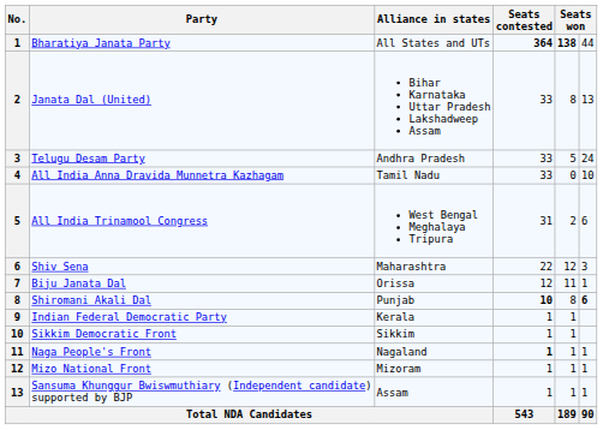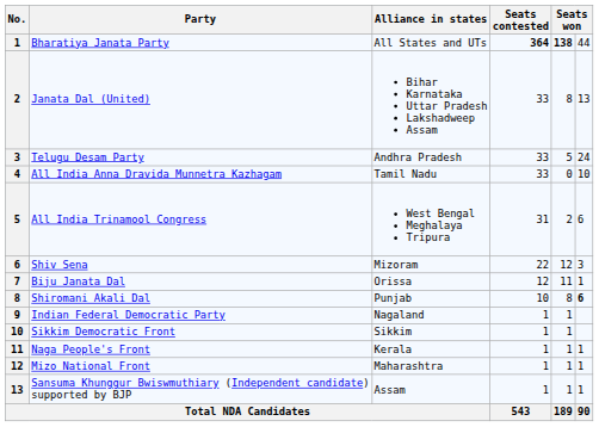Shiv Sena | Alliance in states: Maharashtra -> Mizoram
Shiromani Akali Dal | Seats contested: bold -> normal
Indian Federal Democratic Party | Alliance in states: Kerala -> Nagaland
Naga People's Front | Alliance in states: Nagaland -> Kerala
Naga People's Front | Seats contested: bold -> normal
Mizo National Front | Alliance in states: Mizoram -> Maharashtra
